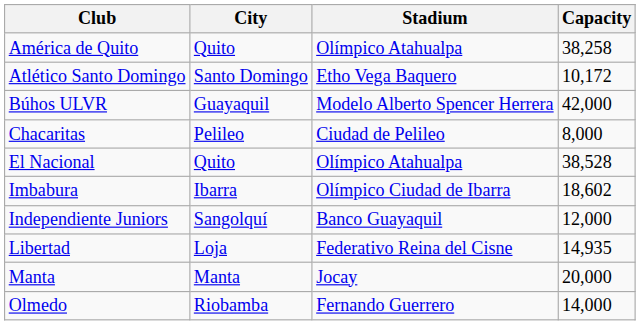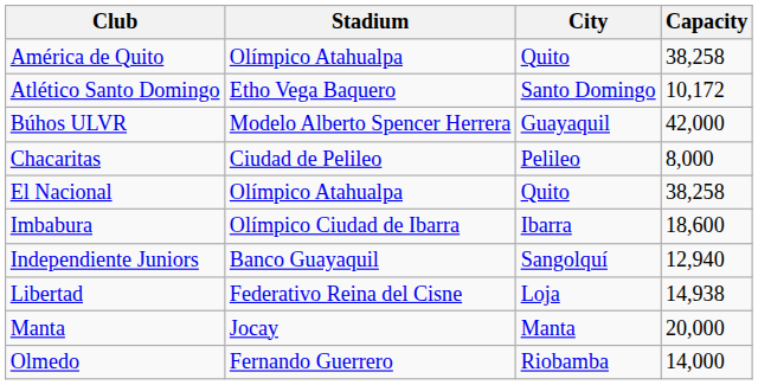columns swapped: City <-> Stadium
El Nacional | Capacity: 38,528 -> 38,258
Imbabura | Capacity: 18,602 -> 18,600
Independiente Juniors | Capacity: 12,000 -> 12,940
Libertad | Capacity: 14,935 -> 14,938
